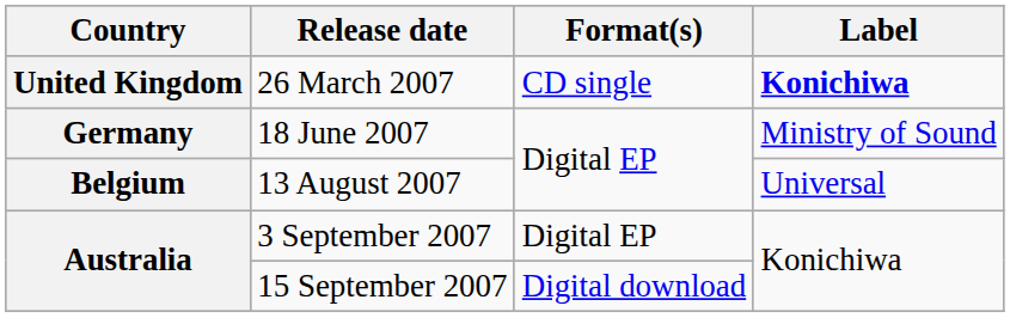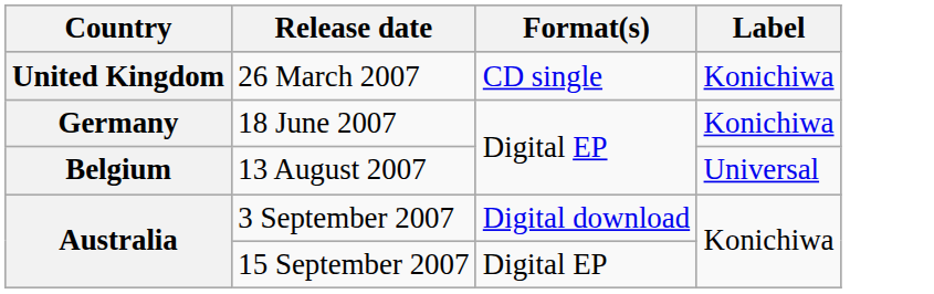26 March 2007 | Label: bold -> normal
18 June 2007 | Label: Ministry of Sound -> Konichiwa
3 September 2007 | Format(s): Digital EP -> Digital download
15 September 2007 | Format(s): Digital download -> Digital EP
